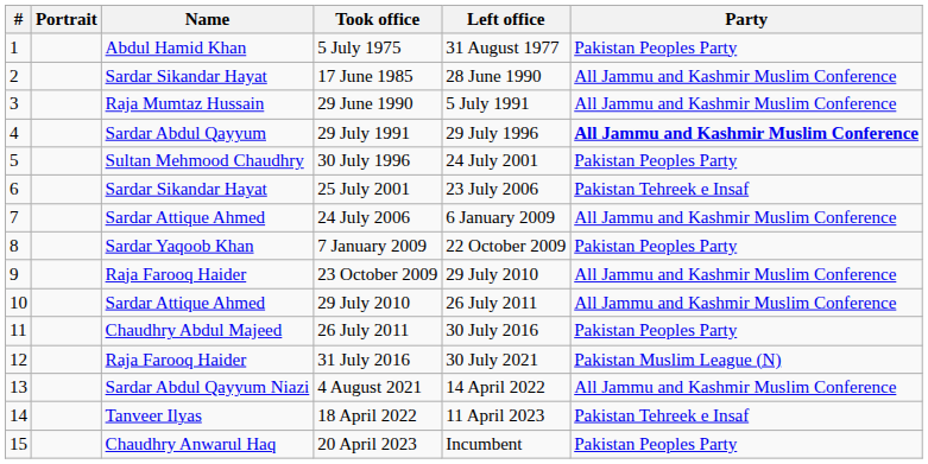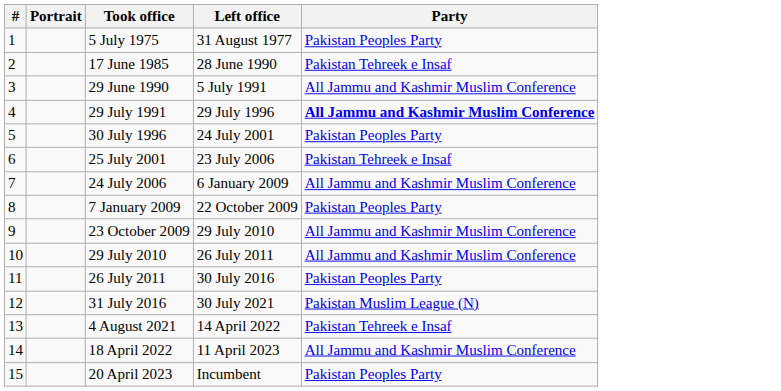- column: Name | Abdul Hamid Khan | Sardar Sikandar Hayat | Raja Mumtaz Hussain | Sardar Abdul Qayyum | Sultan Mehmood Chaudhry | Sardar Sikandar Hayat | Sardar Attique Ahmed | Sardar Yaqoob Khan | Raja Farooq Haider | Sardar Attique Ahmed | Chaudhry Abdul Majeed | Raja Farooq Haider | Sardar Abdul Qayyum Niazi | Tanveer Ilyas | Chaudhry Anwarul Haq
17 June 1985 | Party: All Jammu and Kashmir Muslim Conference -> Pakistan Tehreek e Insaf
4 August 2021 | Party: All Jammu and Kashmir Muslim Conference -> Pakistan Tehreek e Insaf
18 April 2022 | Party: Pakistan Tehreek e Insaf -> All Jammu and Kashmir Muslim Conference
